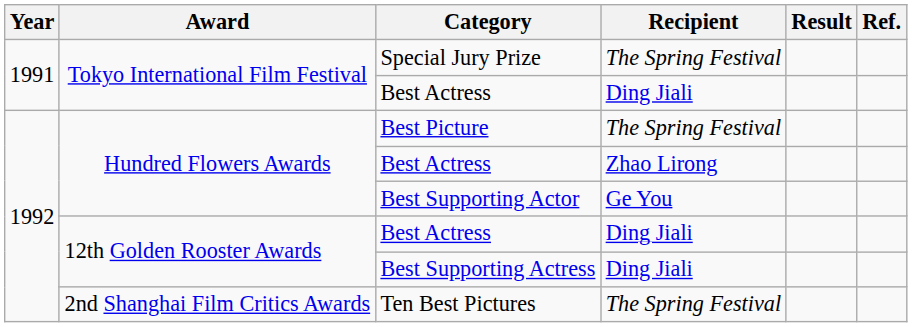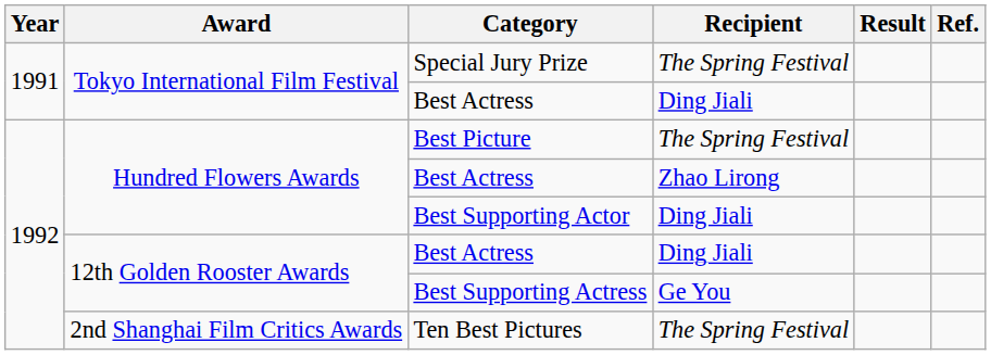Best Supporting Actor | Recipient: Ge You -> Ding Jiali
Best Supporting Actress | Recipient: Ding Jiali -> Ge You
